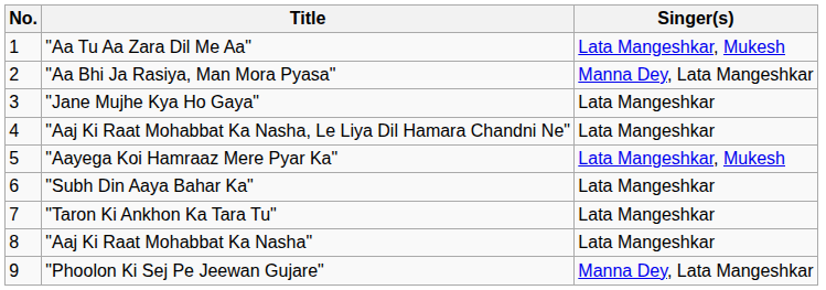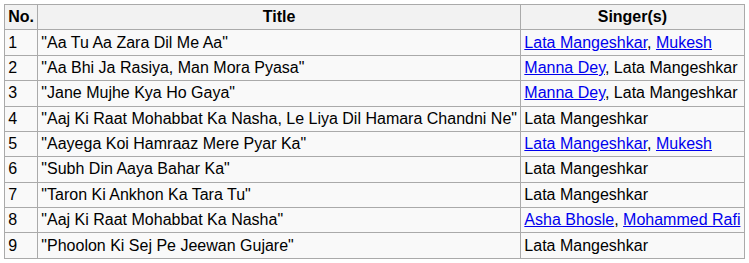"Jane Mujhe Kya Ho Gaya" | Singer(s): Lata Mangeshkar -> Manna Dey, Lata Mangeshkar
"Aaj Ki Raat Mohabbat Ka Nasha" | Singer(s): Lata Mangeshkar -> Asha Bhosle, Mohammed Rafi
"Phoolon Ki Sej Pe Jeewan Gujare" | Singer(s): Manna Dey, Lata Mangeshkar -> Lata Mangeshkar
